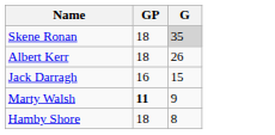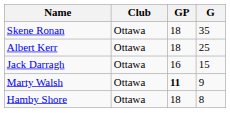+ column: Club | Ottawa | Ottawa | Ottawa | Ottawa | Ottawa
Skene Ronan | G: lightgrey background -> no background
Albert Kerr | G: 26 -> 25
